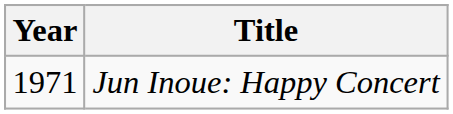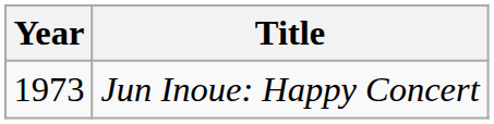Jun Inoue: Happy Concert | Year: 1971 -> 1973
